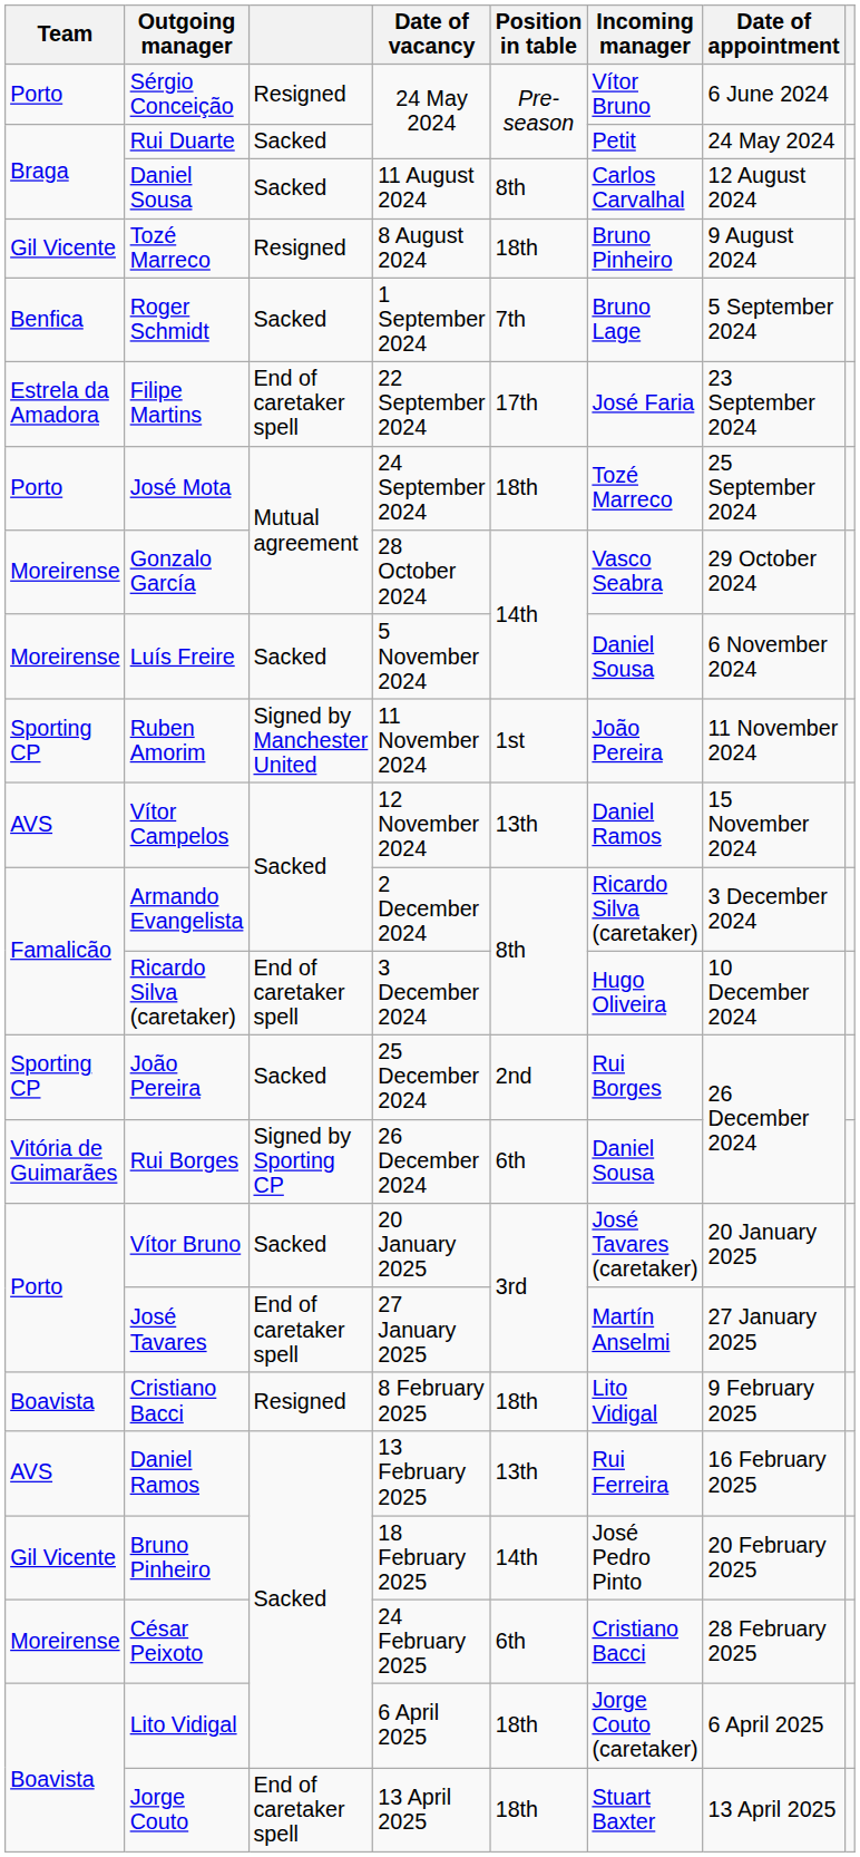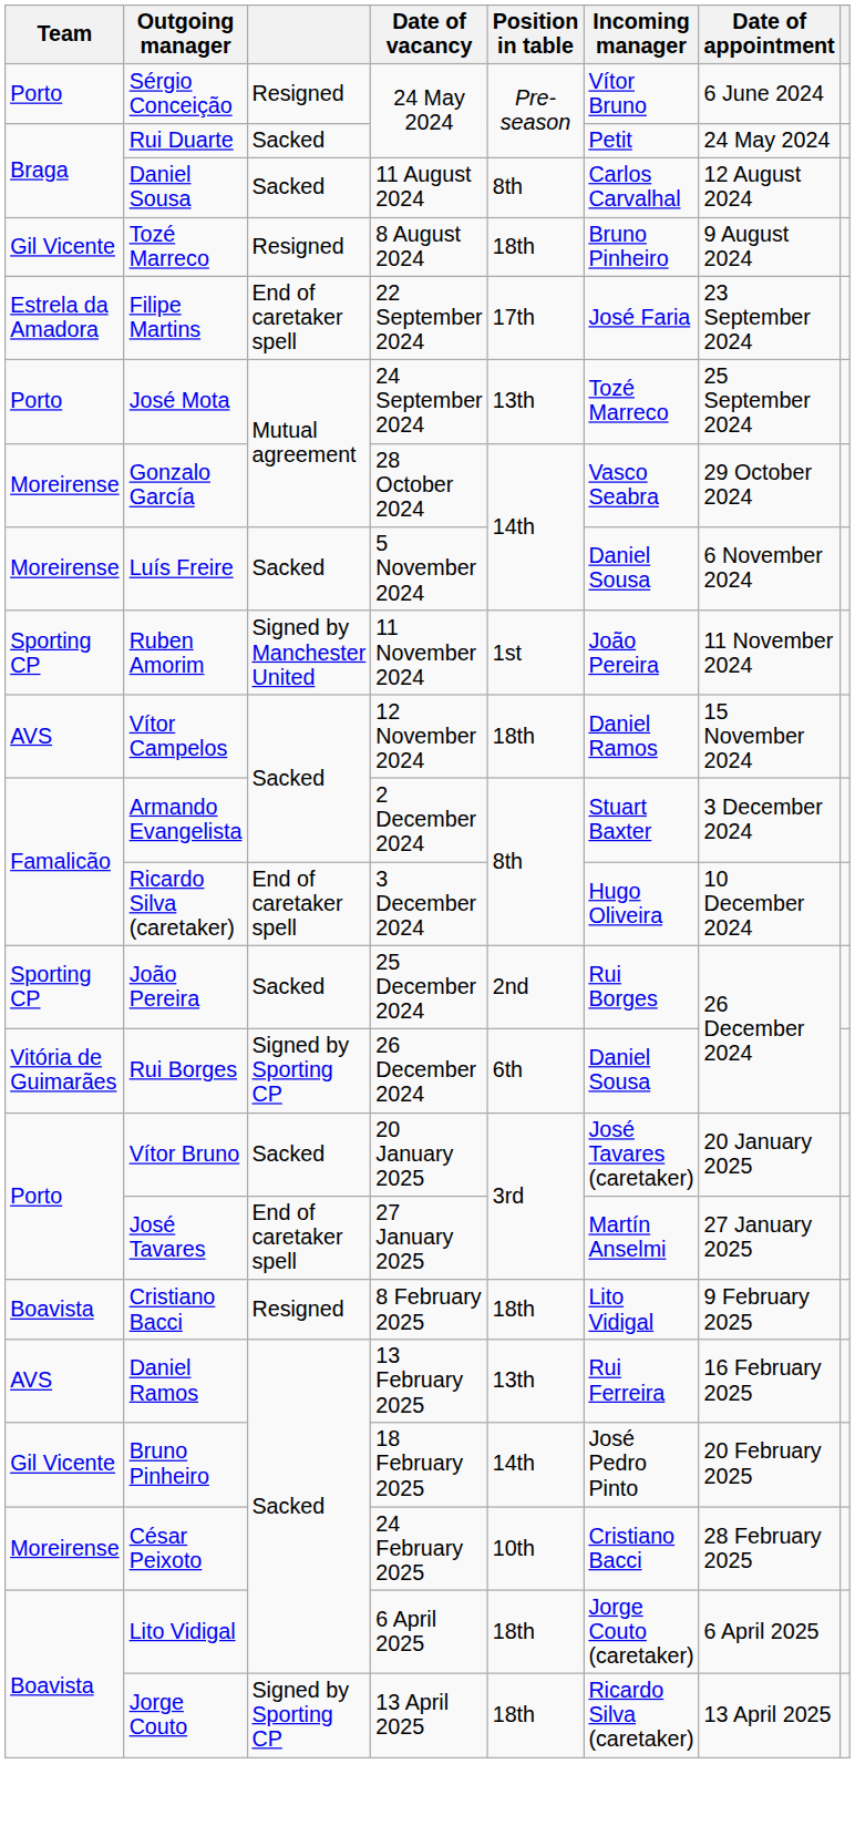- row: Benfica | Roger Schmidt | Sacked | 1 September 2024 | 7th | Bruno Lage | 5 September 2024
José Mota | Position in table: 18th -> 13th
Vítor Campelos | Position in table: 13th -> 18th
Armando Evangelista | Incoming manager: Ricardo Silva (caretaker) -> Stuart Baxter
César Peixoto | Position in table: 6th -> 10th
Jorge Couto | column 3: End of caretaker spell -> Signed by Sporting CP
Jorge Couto | Incoming manager: Stuart Baxter -> Ricardo Silva (caretaker)
